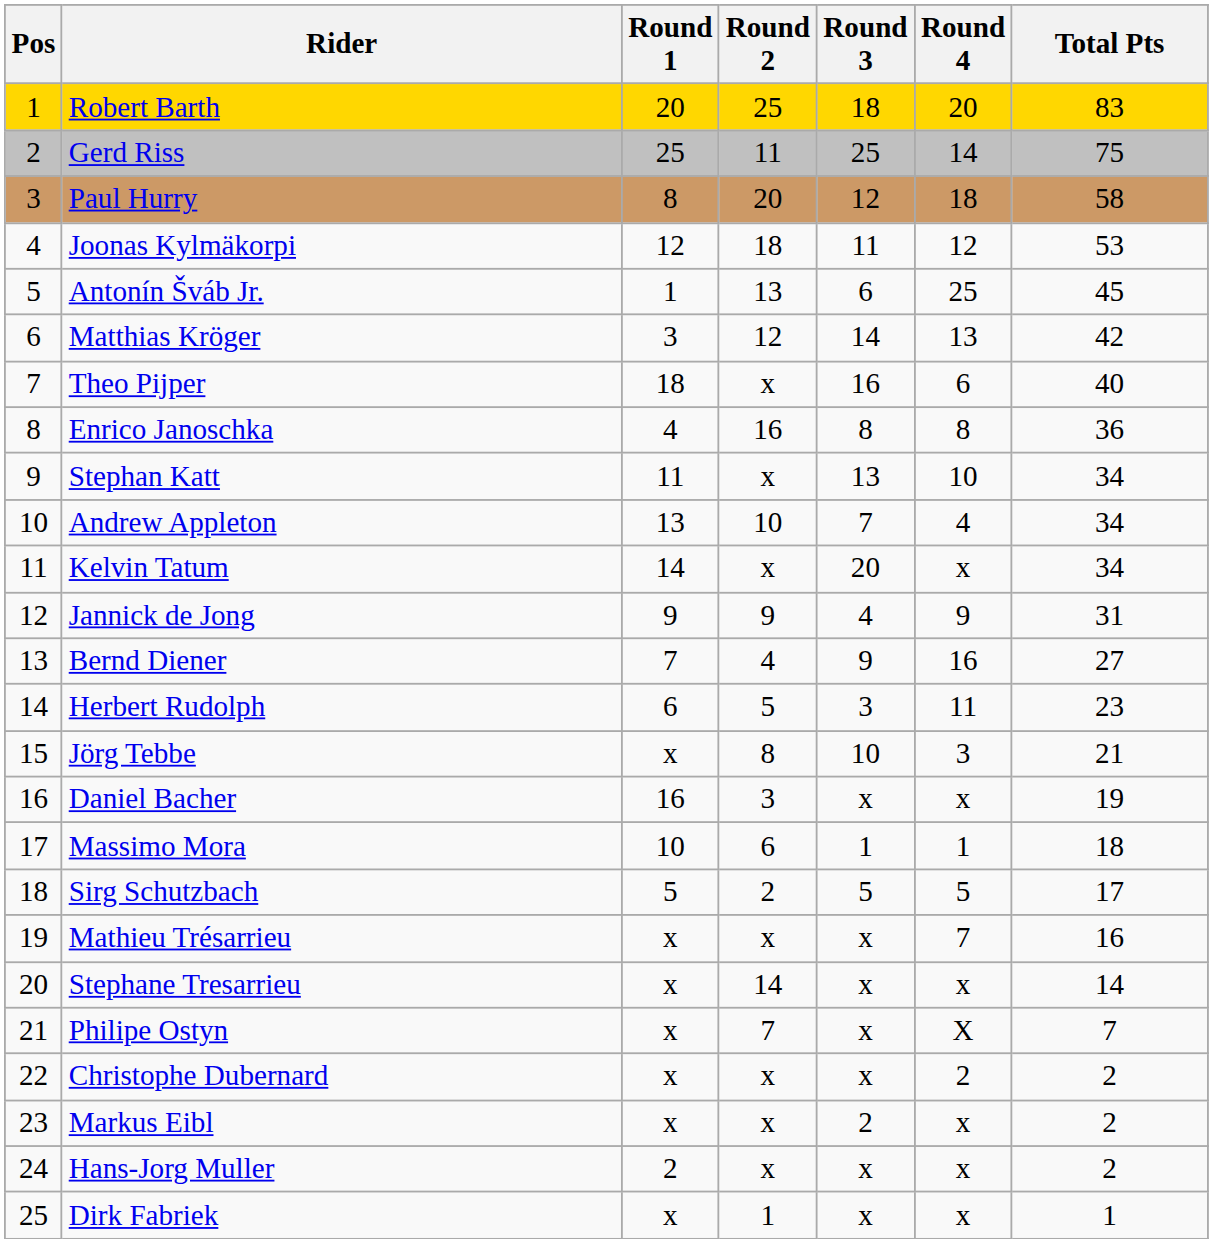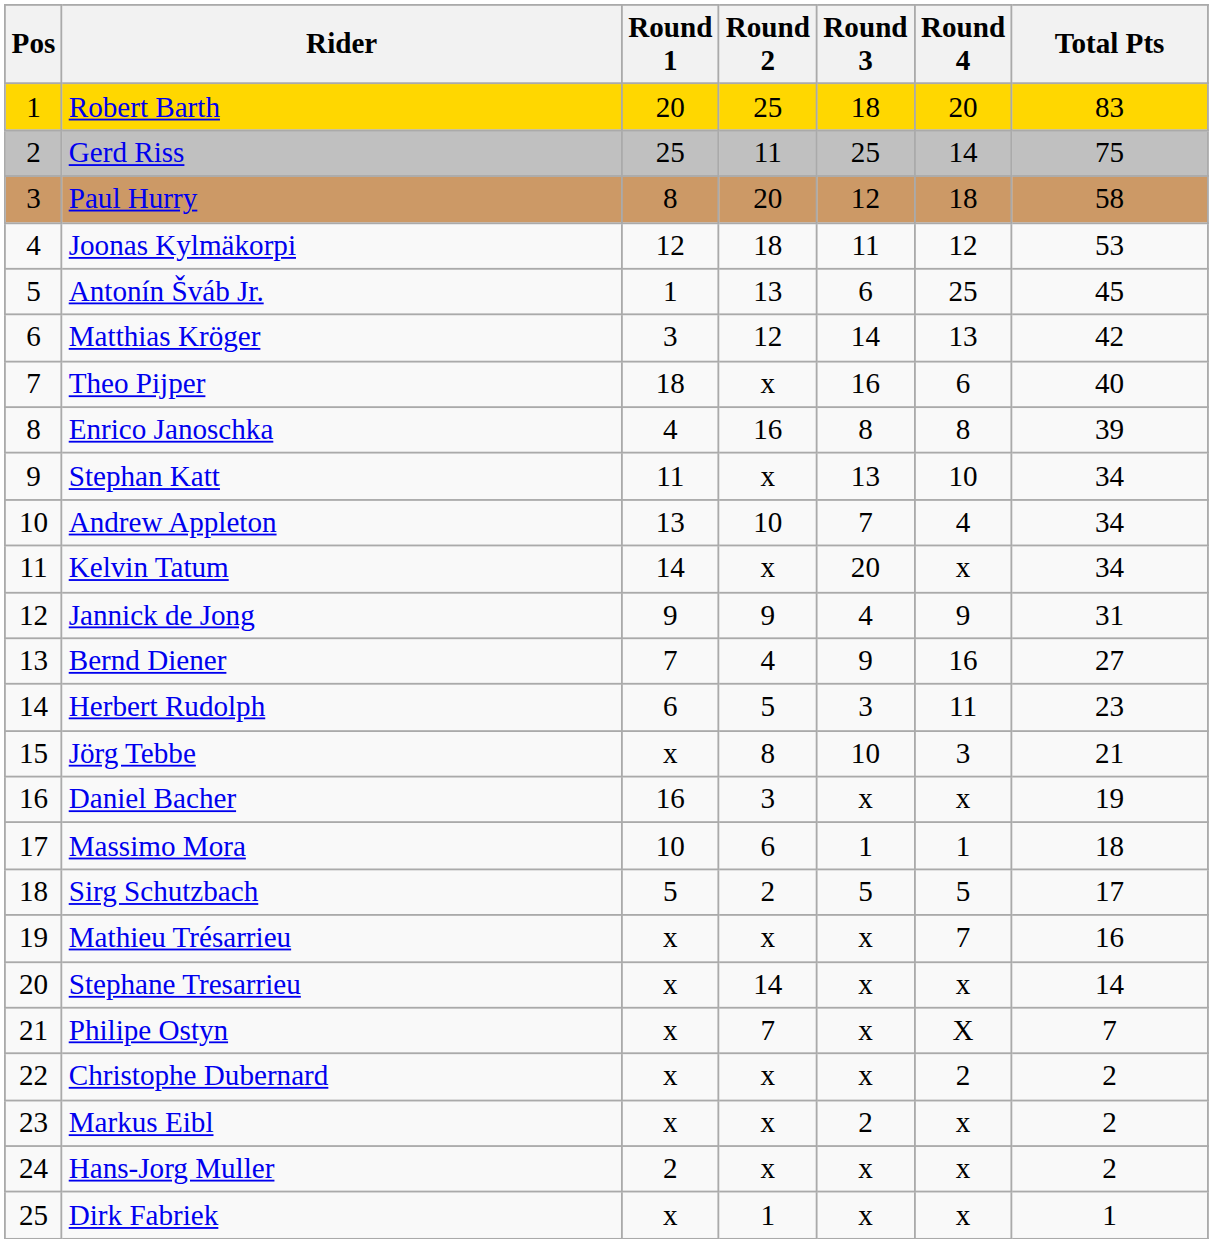Enrico Janoschka | Total Pts: 36 -> 39
